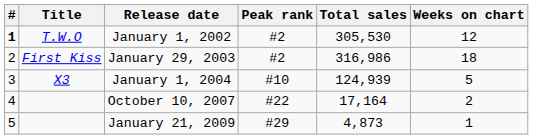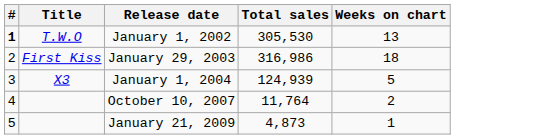- column: Peak rank | #2 | #2 | #10 | #22 | #29
January 1, 2002 | Weeks on chart: 12 -> 13
October 10, 2007 | Total sales: 17,164 -> 11,764
